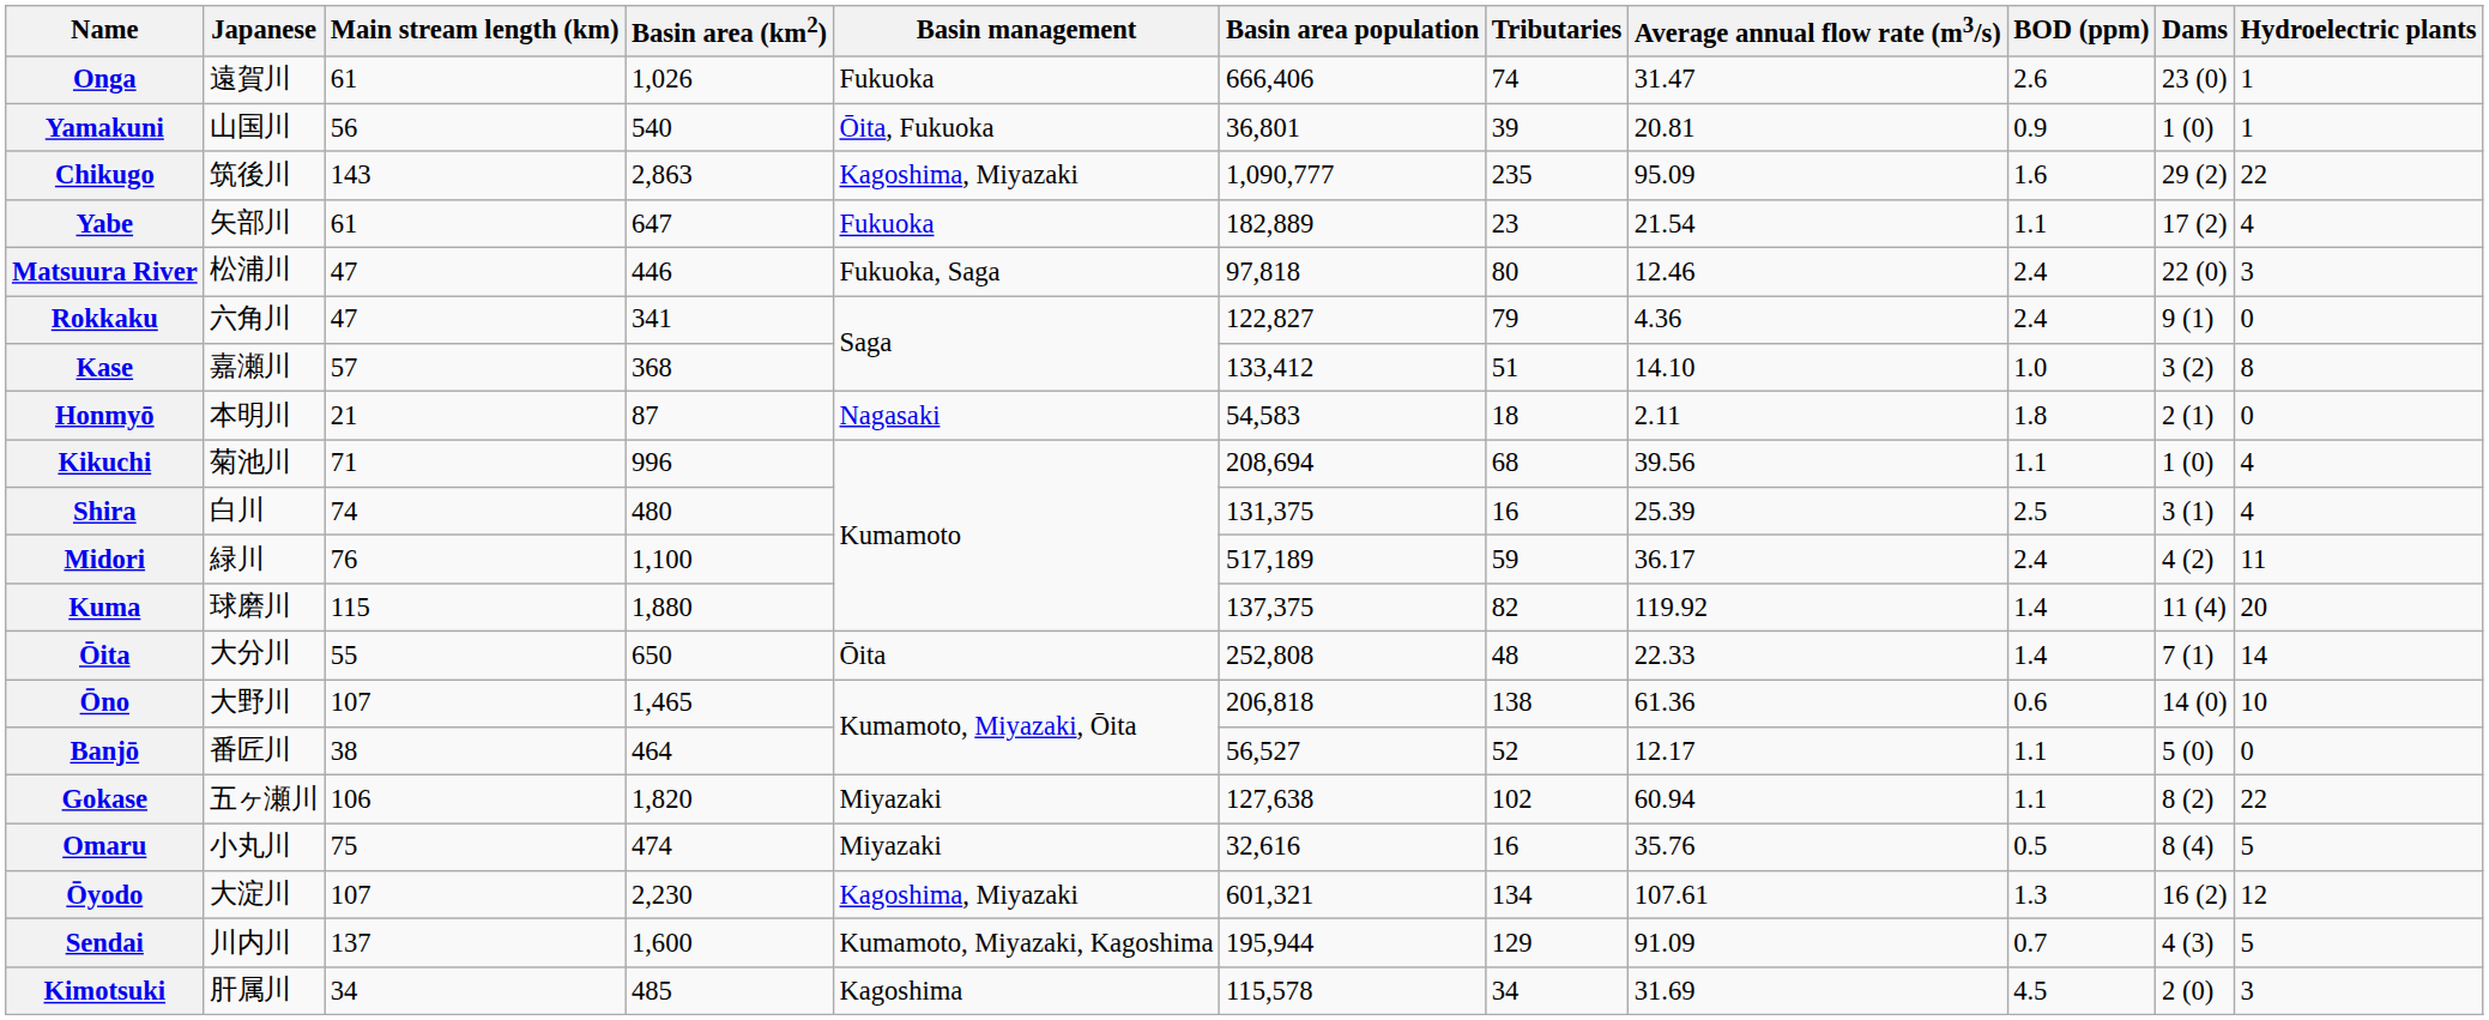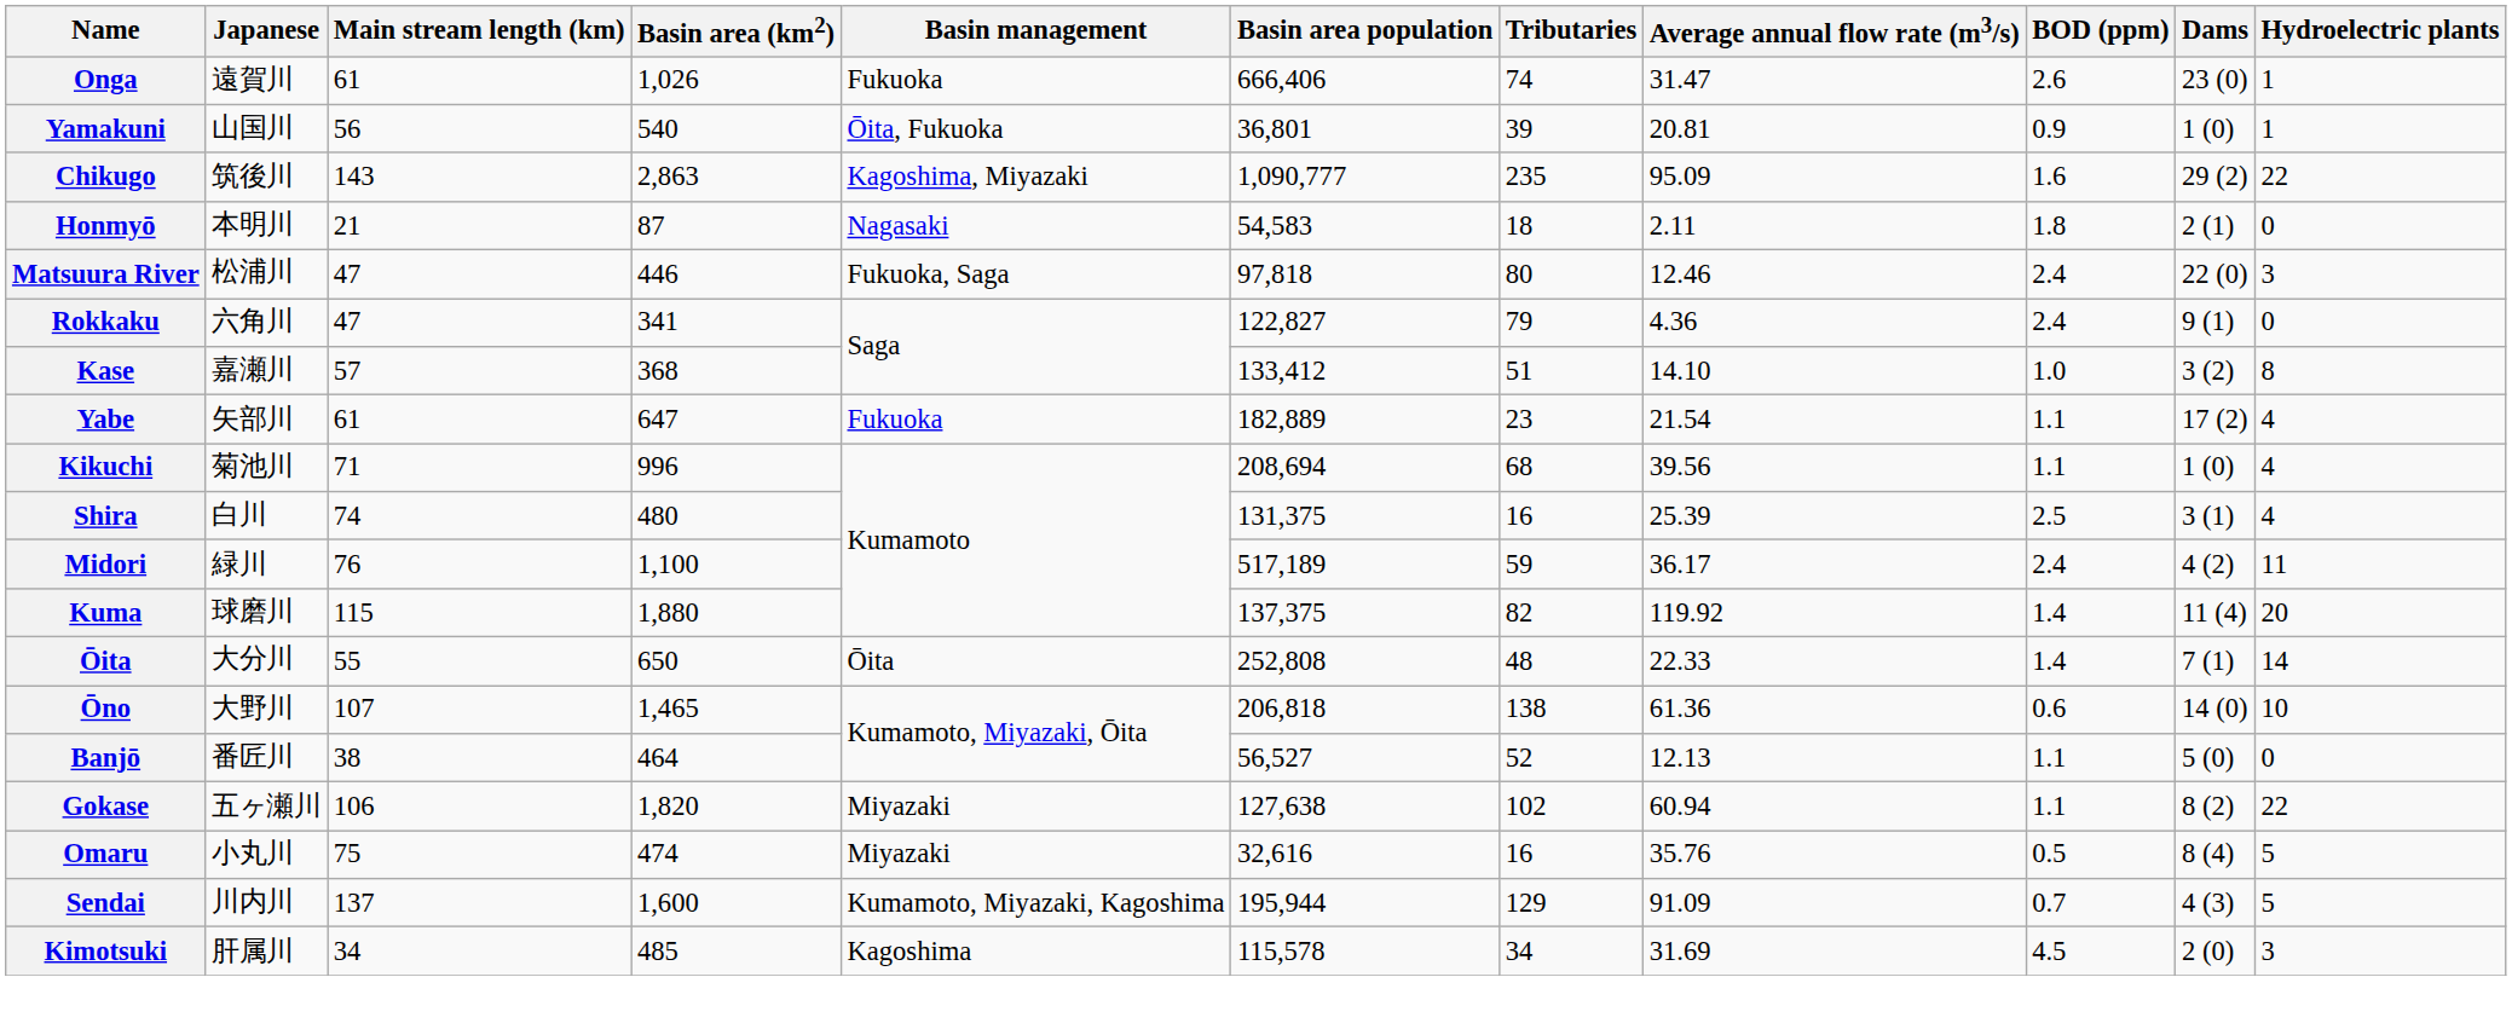rows swapped: Yabe <-> Honmyō
Banjō | Average annual flow rate (m3/s): 12.17 -> 12.13
- row: Ōyodo | 大淀川 | 107 | 2,230 | Kagoshima, Miyazaki | 601,321 | 134 | 107.61 | 1.3 | 16 (2) | 12
